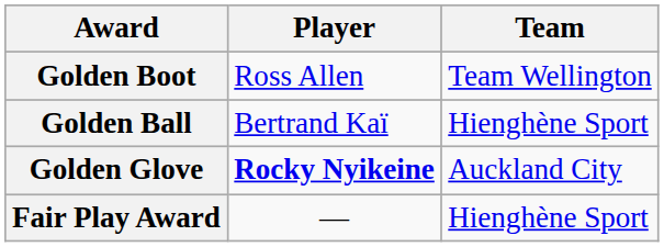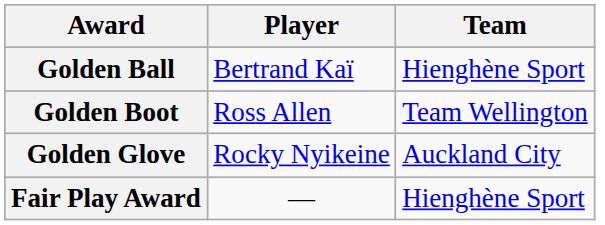rows swapped: Golden Ball <-> Golden Boot
Golden Glove | Player: bold -> normal
